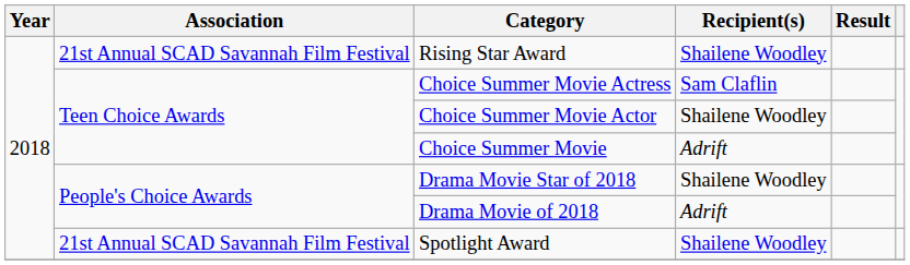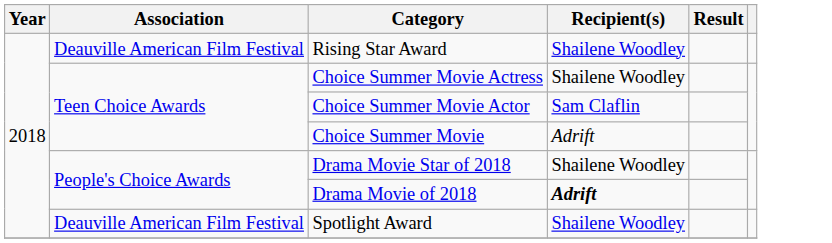Rising Star Award | Association: 21st Annual SCAD Savannah Film Festival -> Deauville American Film Festival
Choice Summer Movie Actress | Recipient(s): Sam Claflin -> Shailene Woodley
Choice Summer Movie Actor | Recipient(s): Shailene Woodley -> Sam Claflin
Drama Movie of 2018 | Recipient(s): normal -> bold
Spotlight Award | Association: 21st Annual SCAD Savannah Film Festival -> Deauville American Film Festival
